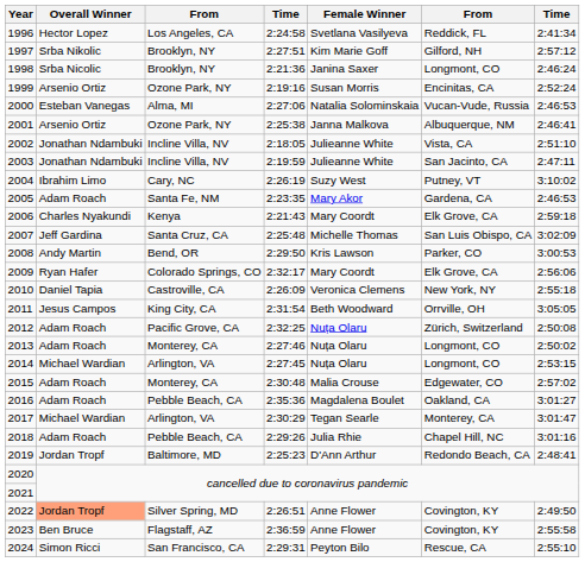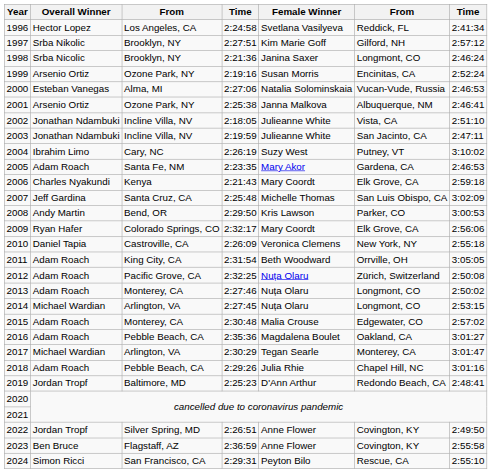2011 | Overall Winner: Jesus Campos -> Adam Roach
2022 | Overall Winner: lightsalmon background -> no background
